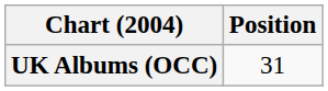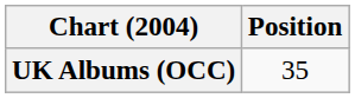UK Albums (OCC) | Position: 31 -> 35
